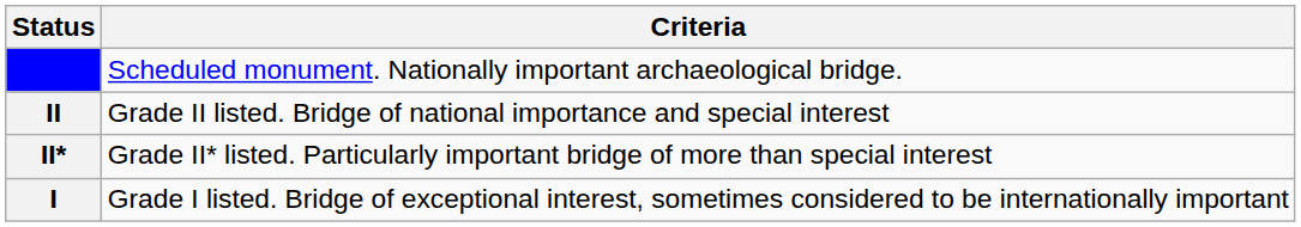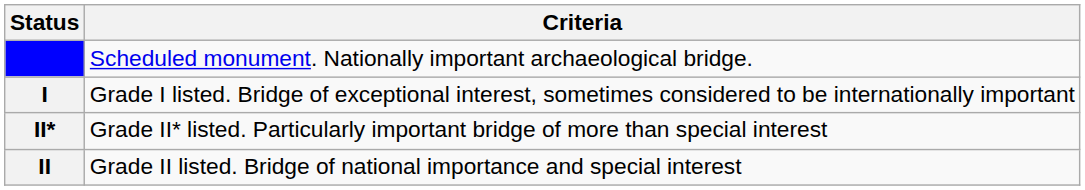rows swapped: I <-> II
